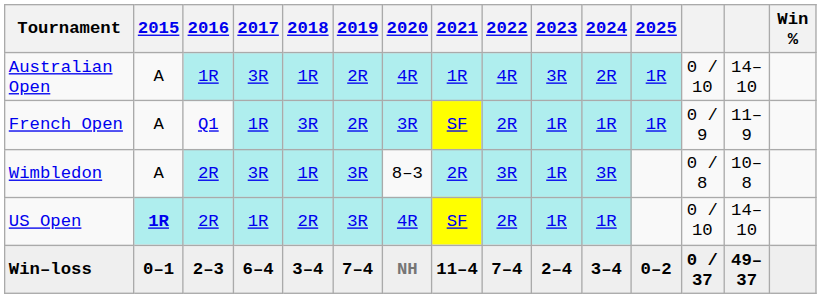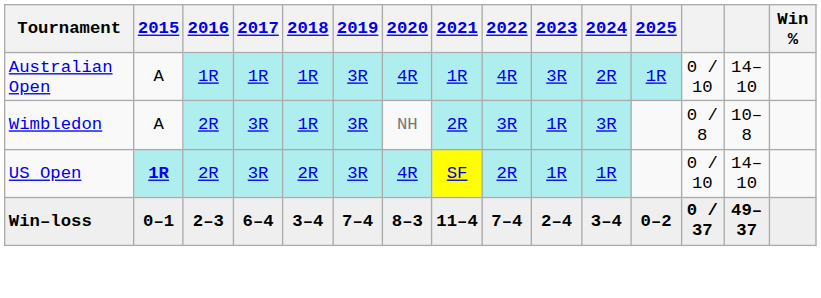Australian Open | 2017: 3R -> 1R
Australian Open | 2019: 2R -> 3R
- row: French Open | A | Q1 | 1R | 3R | 2R | 3R | SF | 2R | 1R | 1R | 1R | 0 / 9 | 11–9
Wimbledon | 2020: 8–3 -> NH
US Open | 2017: 1R -> 3R
Win–loss | 2020: NH -> 8–3
